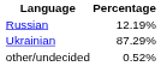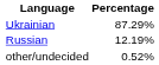rows swapped: Ukrainian <-> Russian
